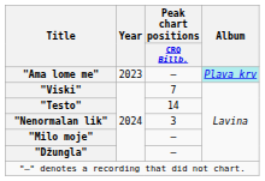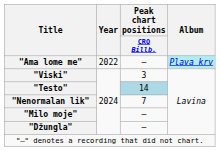"Ama lome me" | Year: 2023 -> 2022
"Viski" | Peak chart positions / CRO Billb.: 7 -> 3
"Testo" | Peak chart positions / CRO Billb.: no background -> lightblue background
"Nenormalan lik" | Peak chart positions / CRO Billb.: 3 -> 7
